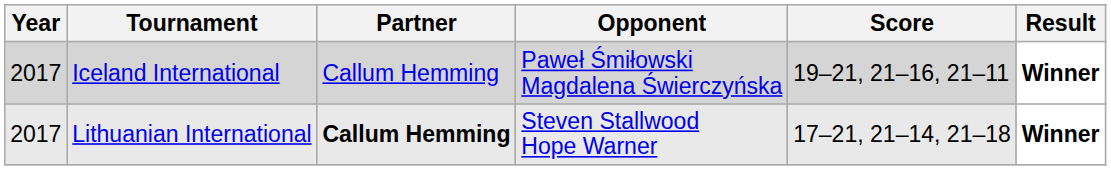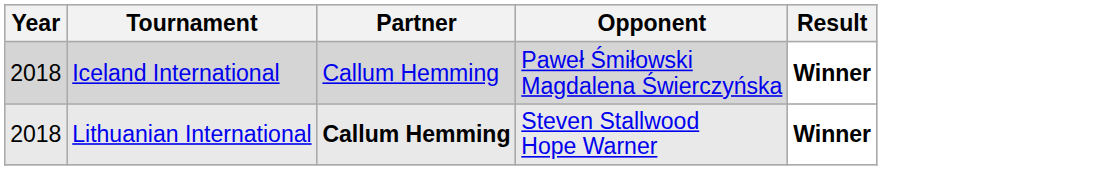- column: Score | 19–21, 21–16, 21–11 | 17–21, 21–14, 21–18
Iceland International | Year: 2017 -> 2018
Lithuanian International | Year: 2017 -> 2018
